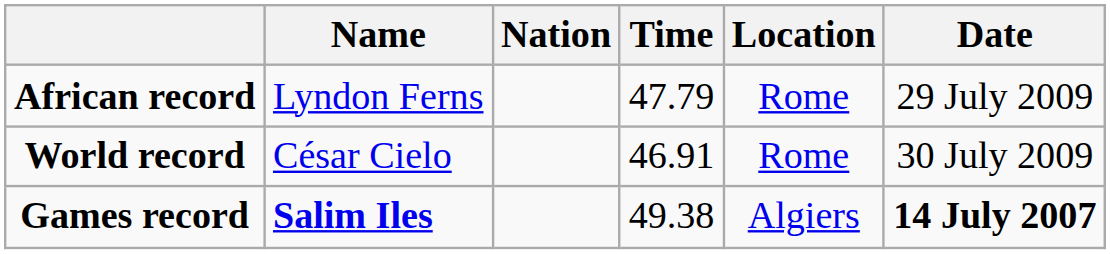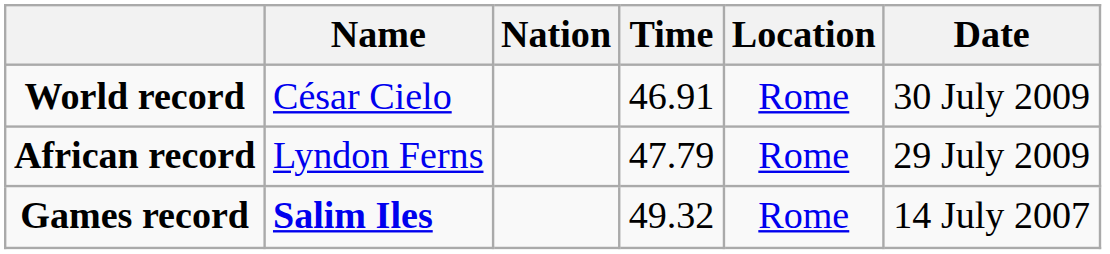rows swapped: World record <-> African record
Games record | Time: 49.38 -> 49.32
Games record | Location: Algiers -> Rome
Games record | Date: bold -> normal
